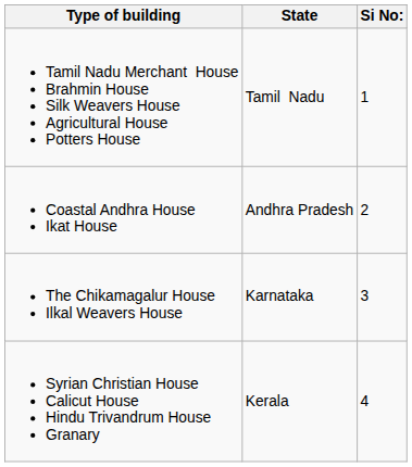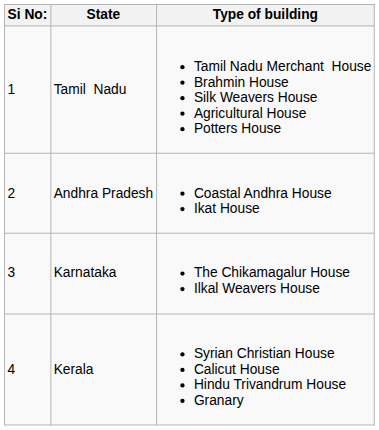columns swapped: Si No: <-> Type of building
